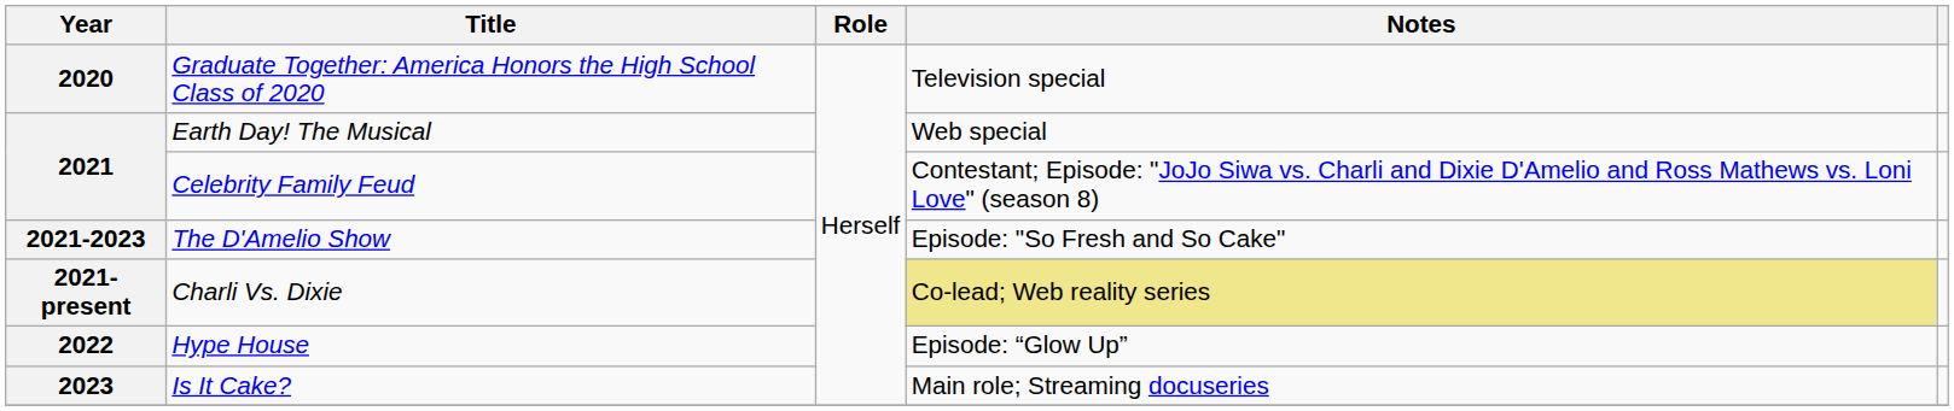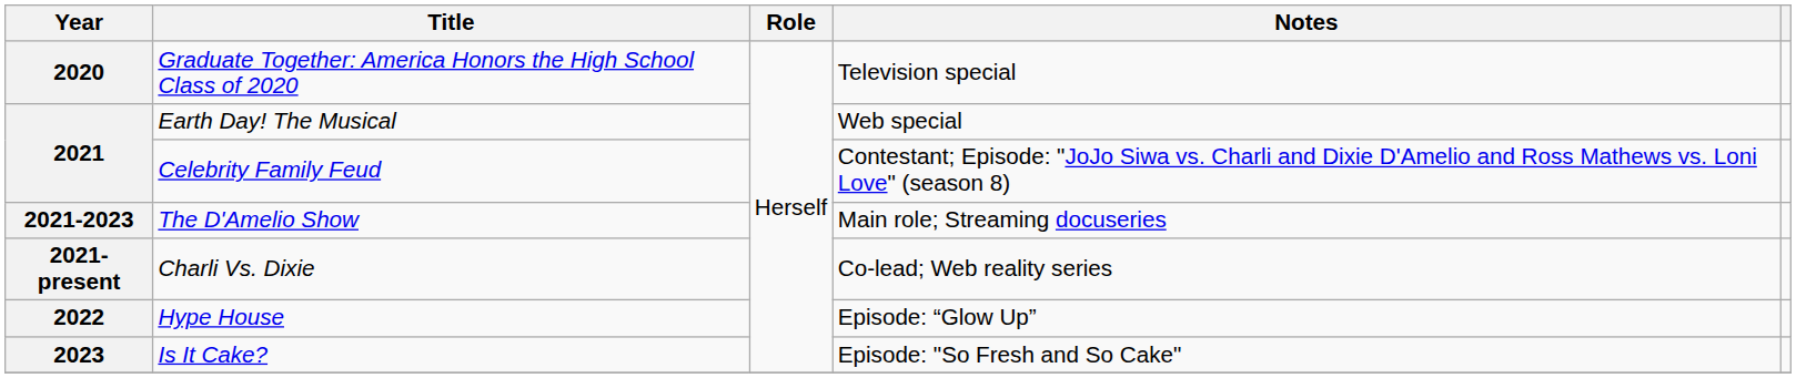The D'Amelio Show | Notes: Episode: "So Fresh and So Cake" -> Main role; Streaming docuseries
Charli Vs. Dixie | Notes: khaki background -> no background
Is It Cake? | Notes: Main role; Streaming docuseries -> Episode: "So Fresh and So Cake"
